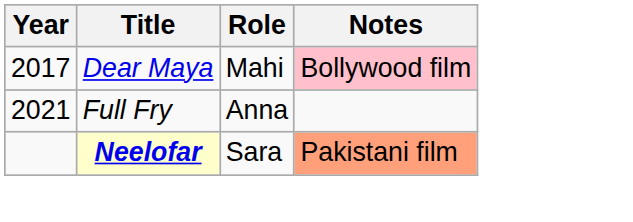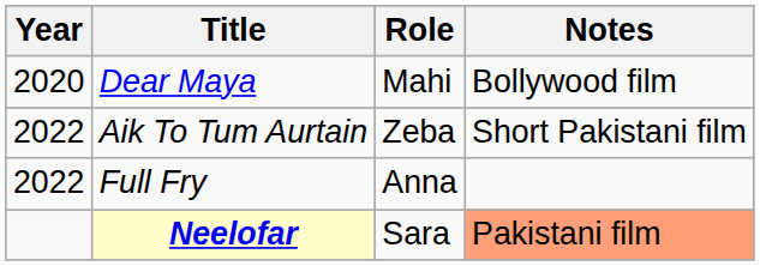Dear Maya | Year: 2017 -> 2020
Dear Maya | Notes: pink background -> no background
+ row: 2022 | Aik To Tum Aurtain | Zeba | Short Pakistani film
Full Fry | Year: 2021 -> 2022
